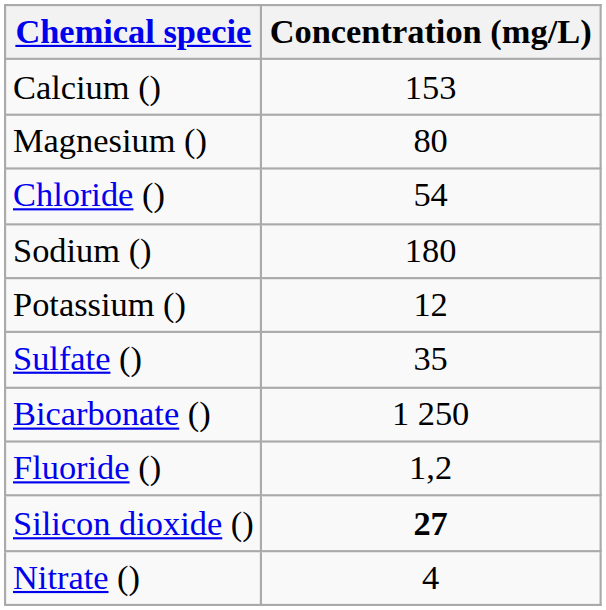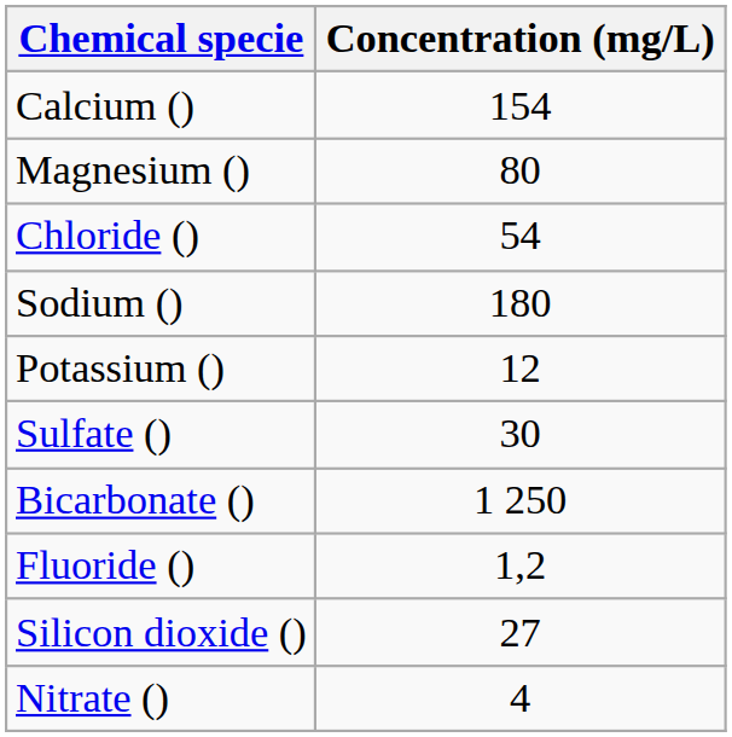Calcium () | Concentration (mg/L): 153 -> 154
Sulfate () | Concentration (mg/L): 35 -> 30
Silicon dioxide () | Concentration (mg/L): bold -> normal
